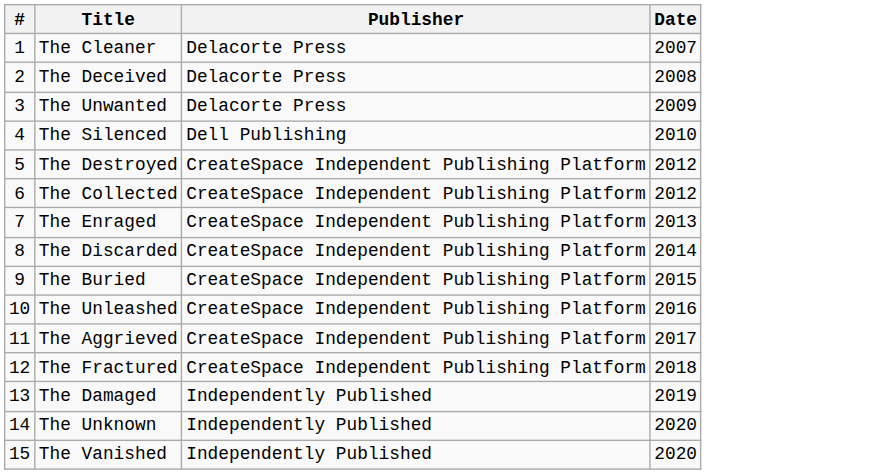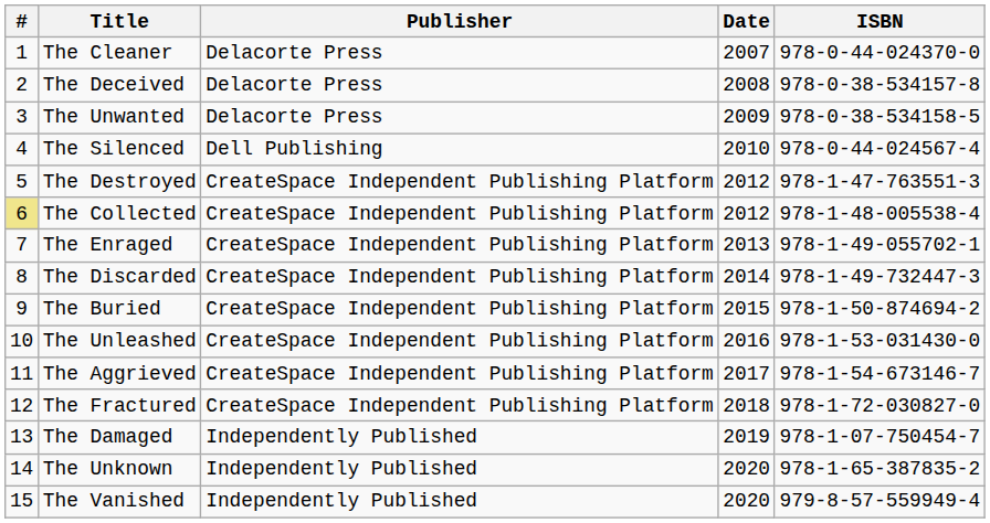+ column: ISBN | 978-0-44-024370-0 | 978-0-38-534157-8 | 978-0-38-534158-5 | 978-0-44-024567-4 | 978-1-47-763551-3 | 978-1-48-005538-4 | 978-1-49-055702-1 | 978-1-49-732447-3 | 978-1-50-874694-2 | 978-1-53-031430-0 | 978-1-54-673146-7 | 978-1-72-030827-0 | 978-1-07-750454-7 | 978-1-65-387835-2 | 979-8-57-559949-4
The Collected | #: no background -> khaki background
